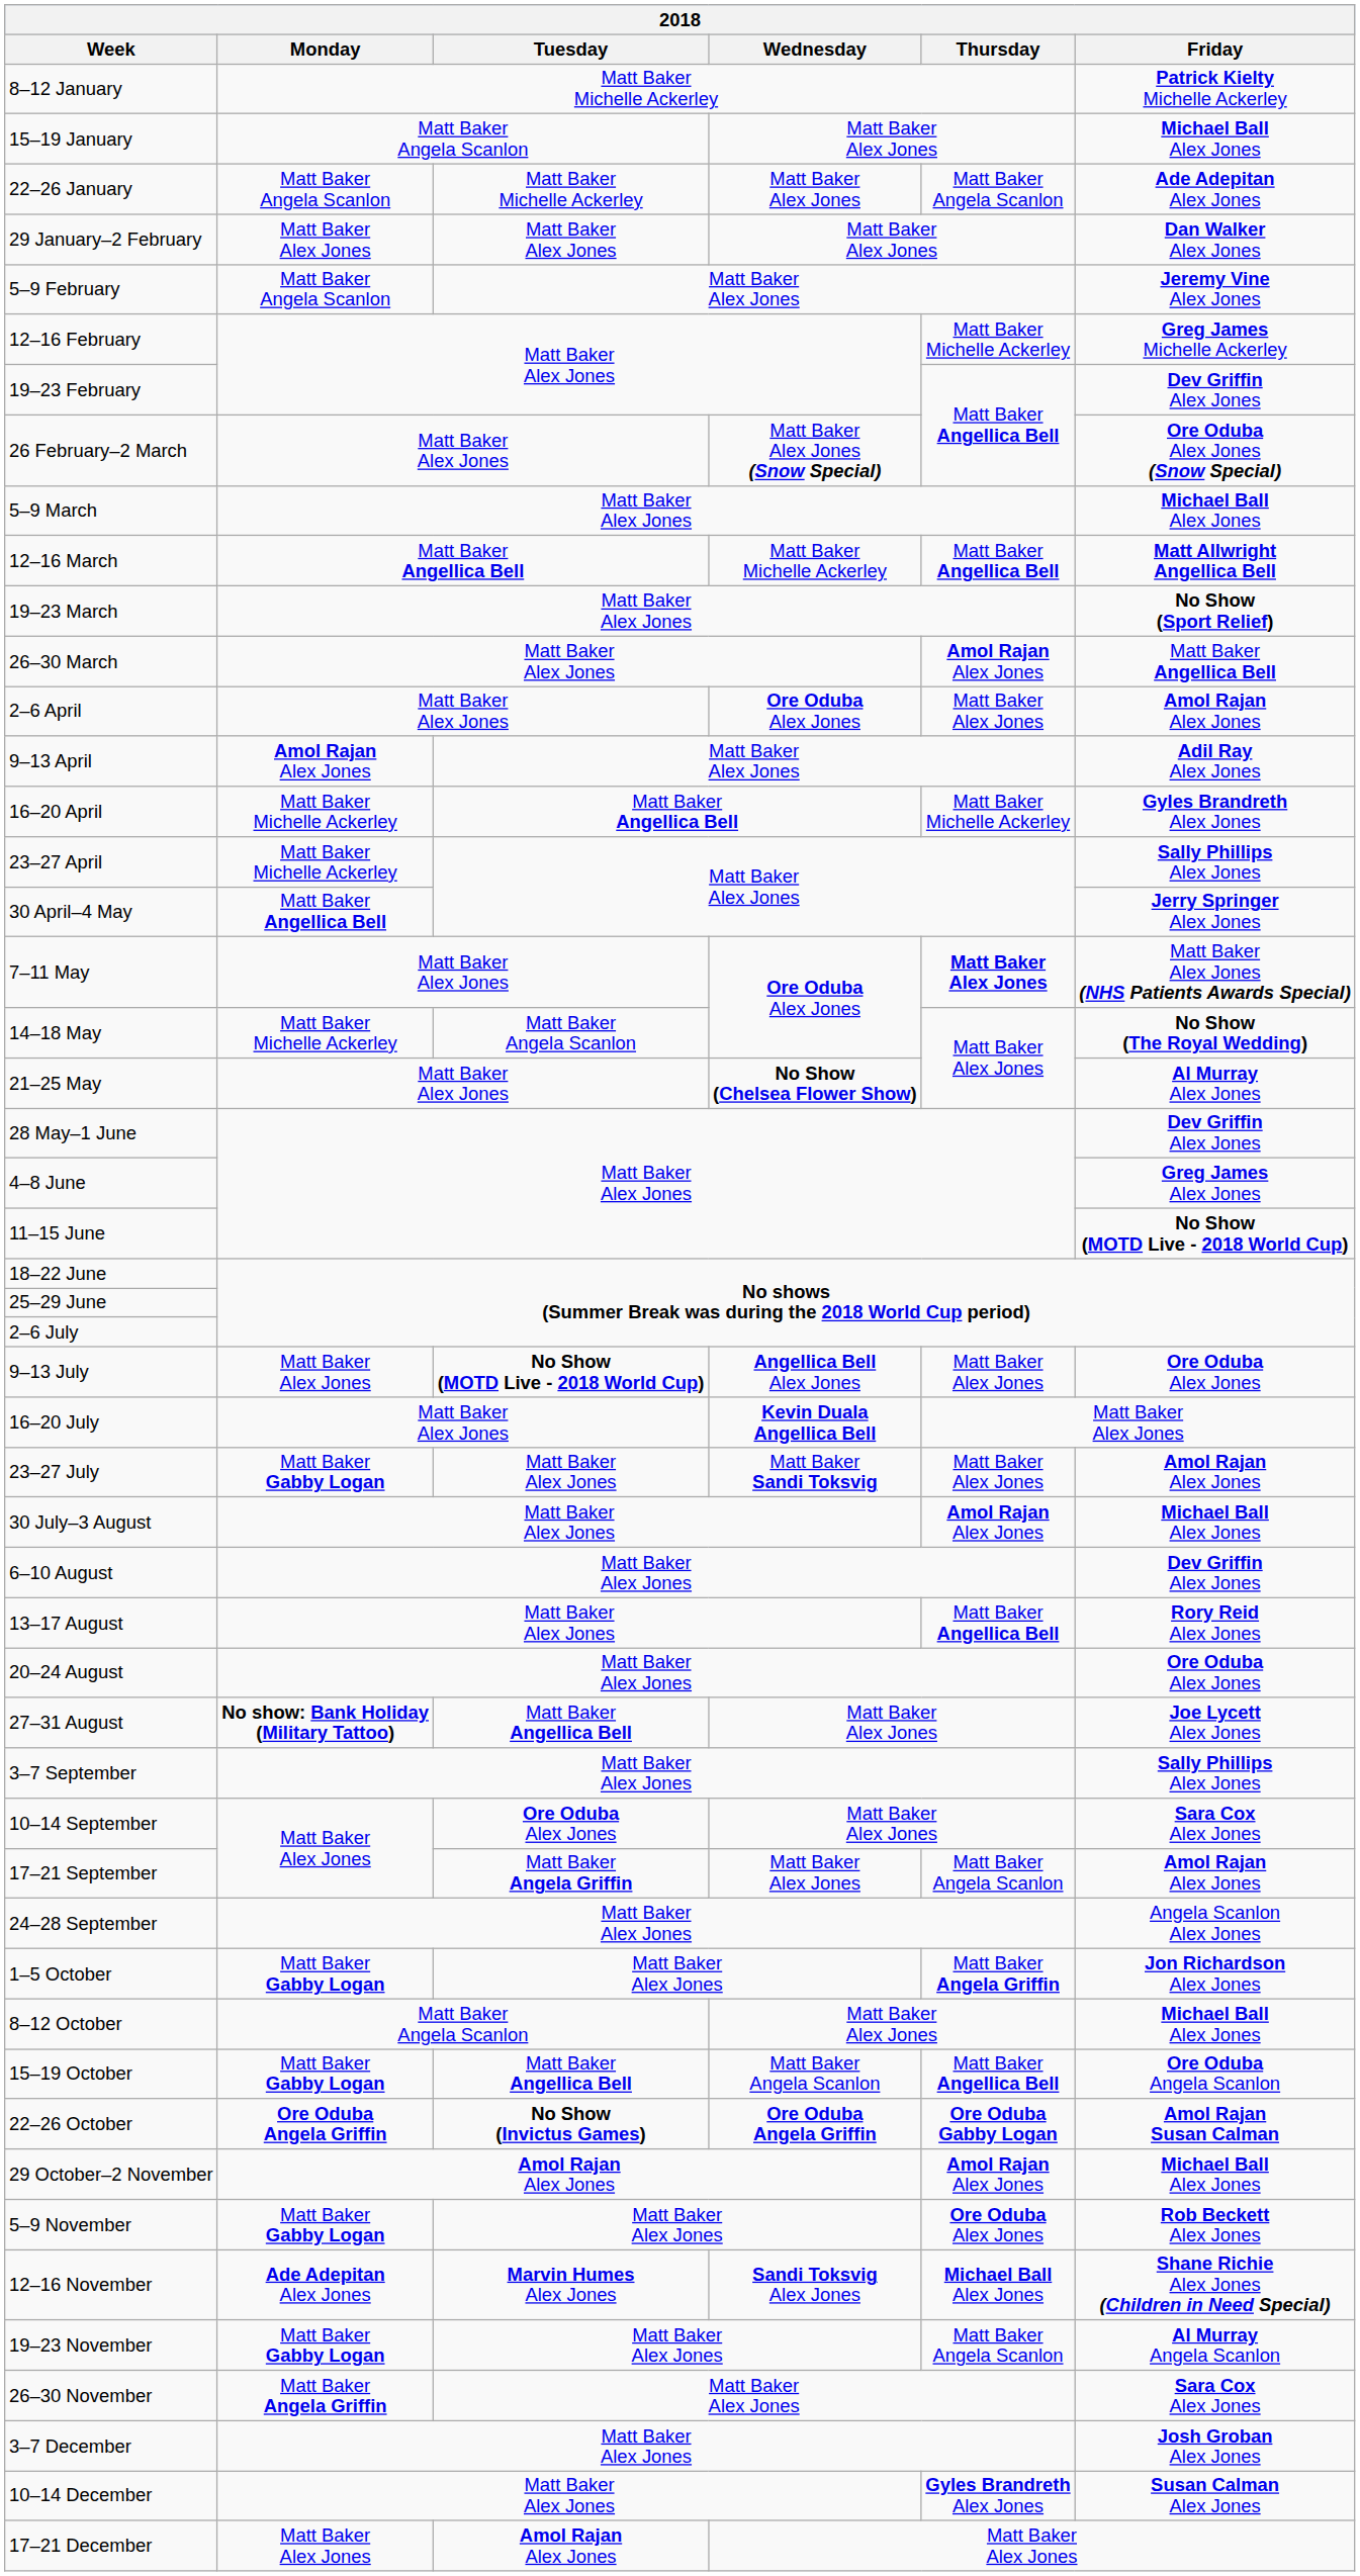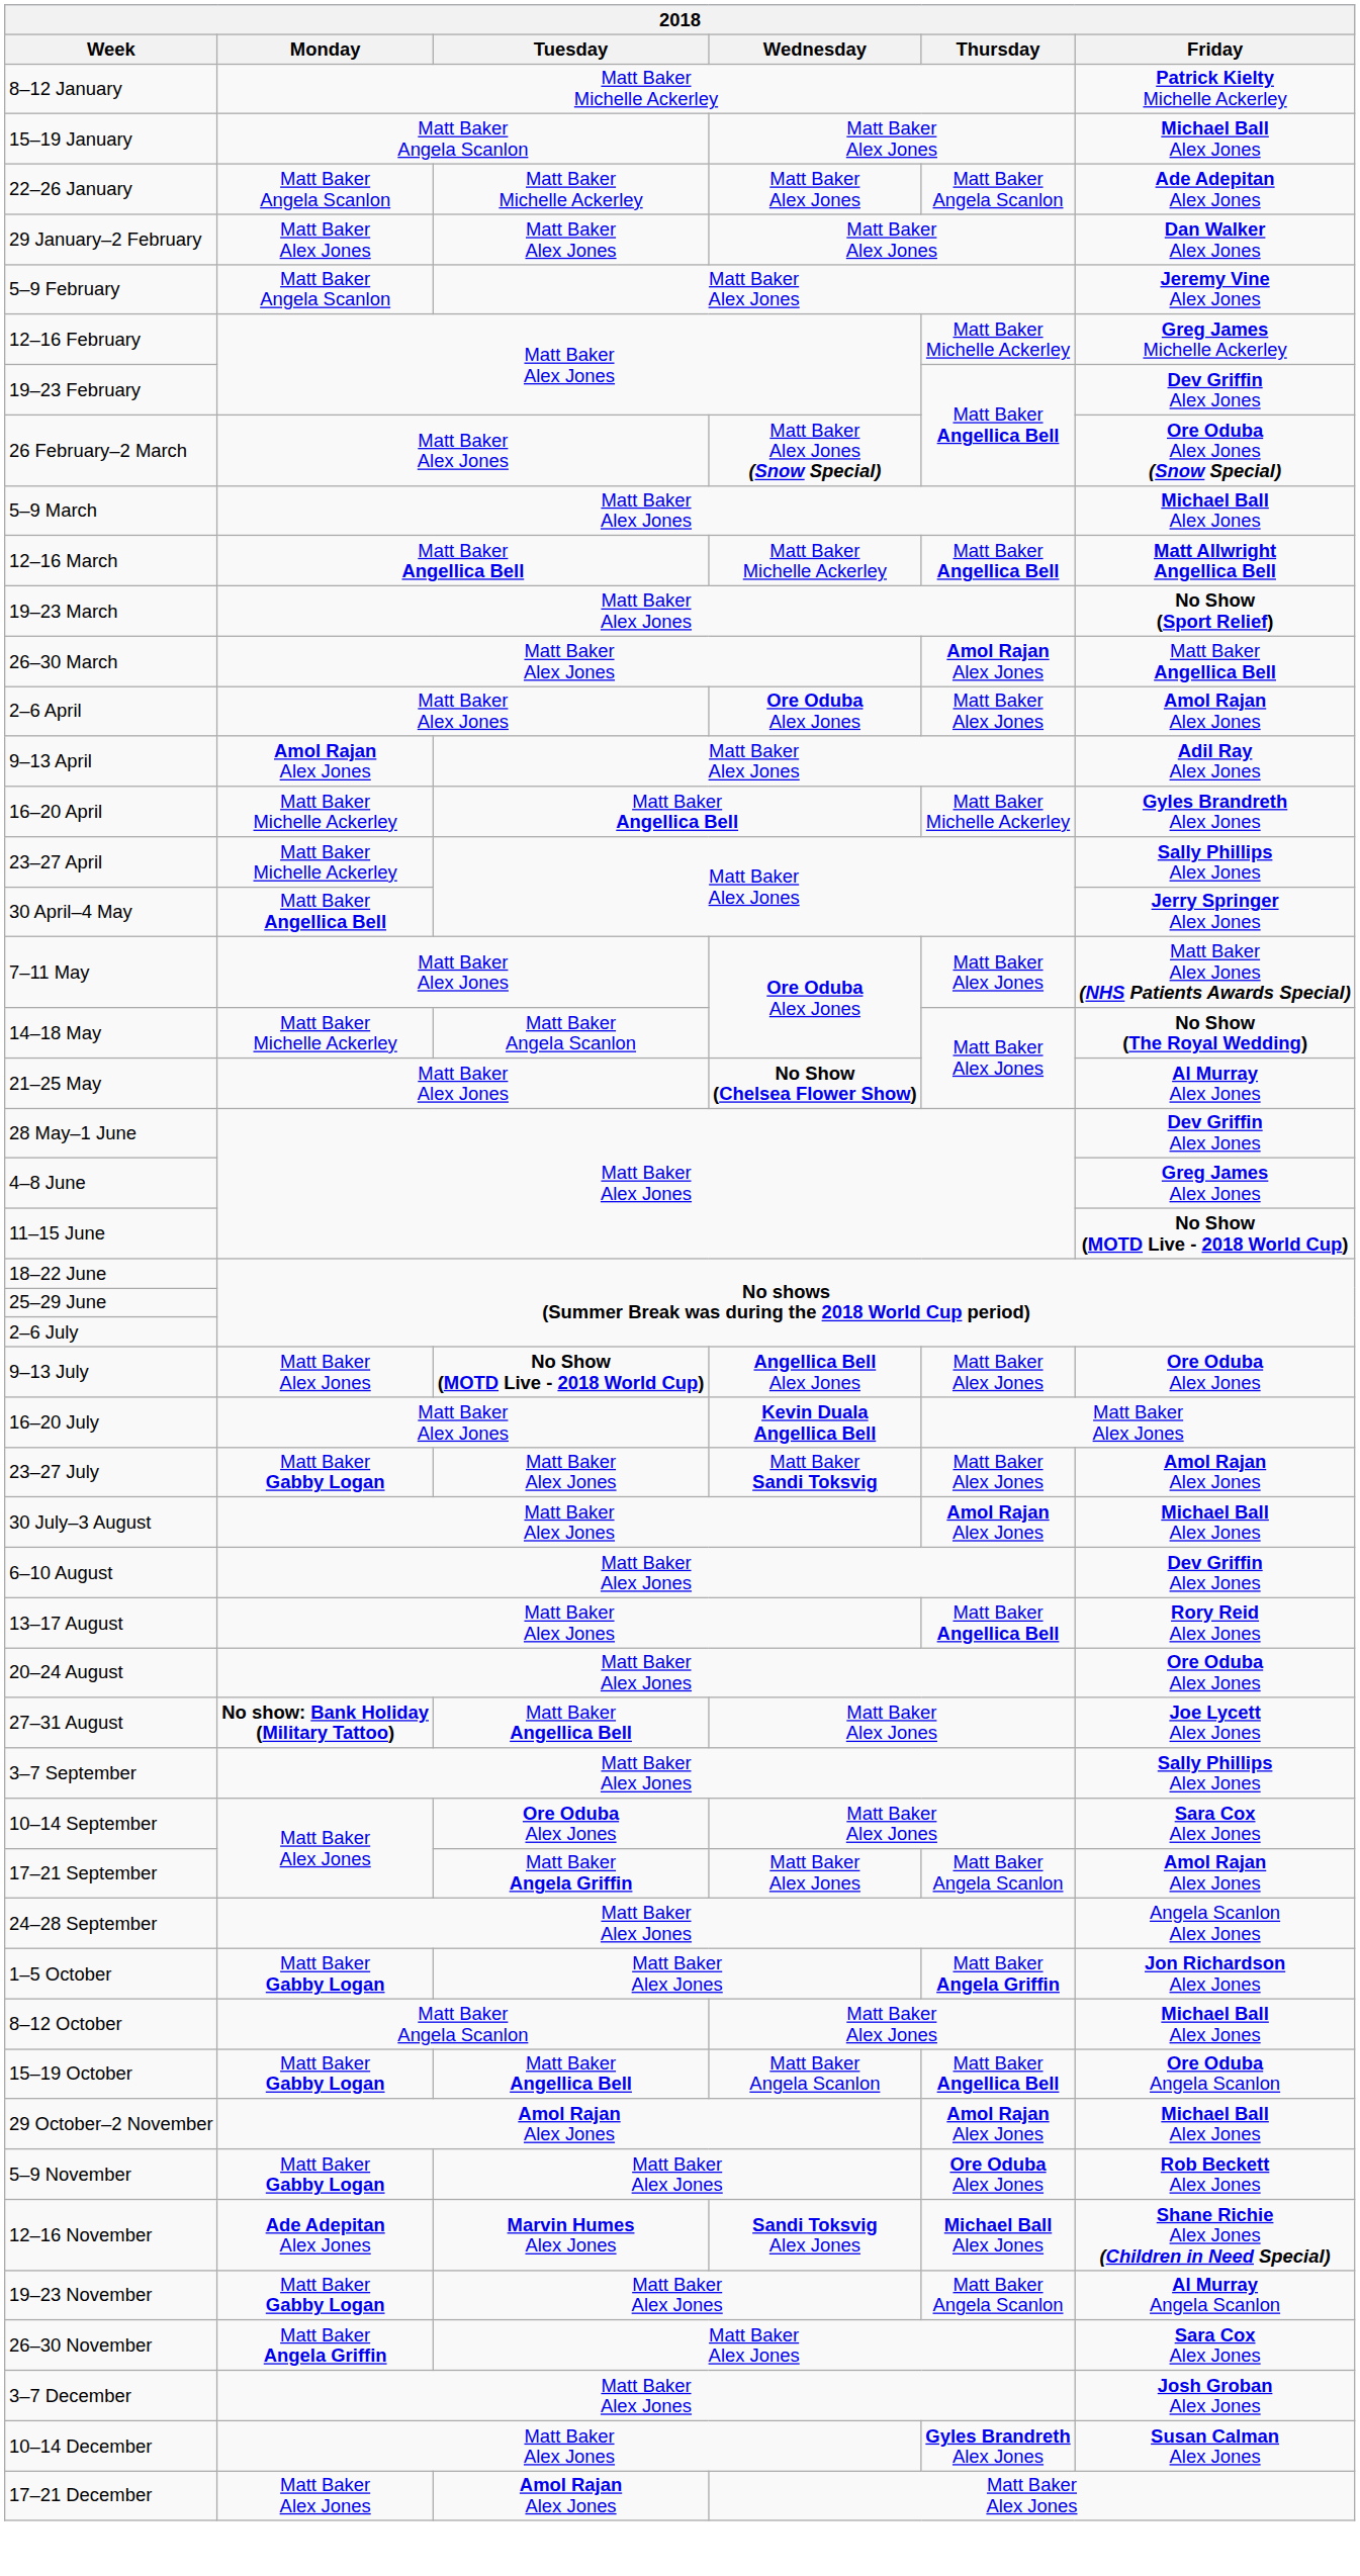7–11 May | Thursday: bold -> normal
- row: 22–26 October | Ore Oduba Angela Griffin | No Show (Invictus Games) | Ore Oduba Angela Griffin | Ore Oduba Gabby Logan | Amol Rajan Susan Calman
